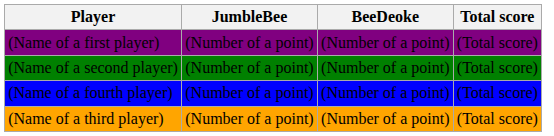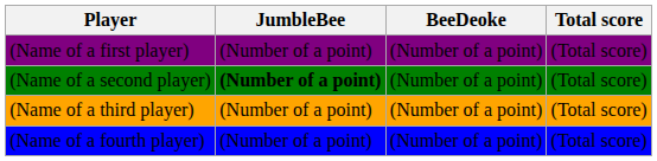(Name of a second player) | JumbleBee: normal -> bold
rows swapped: (Name of a third player) <-> (Name of a fourth player)
